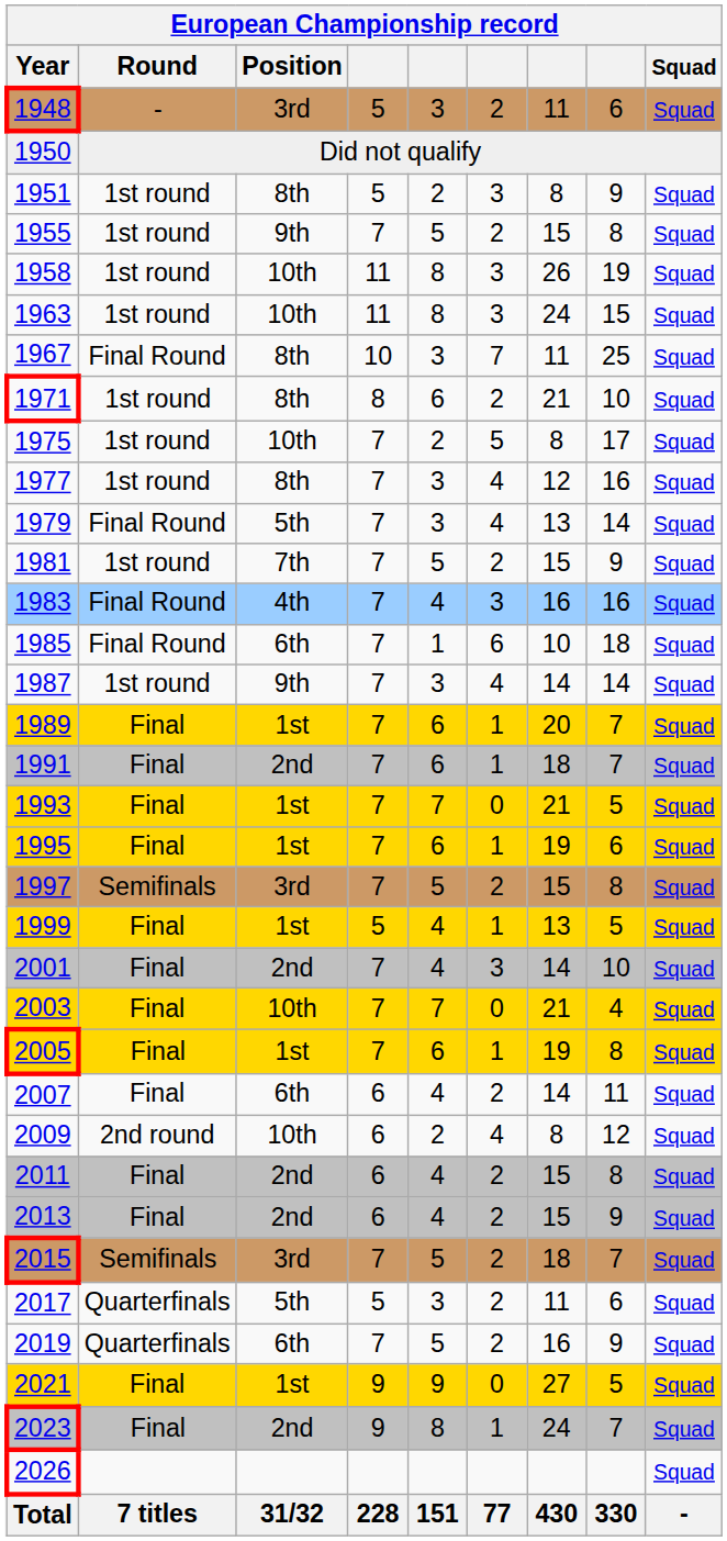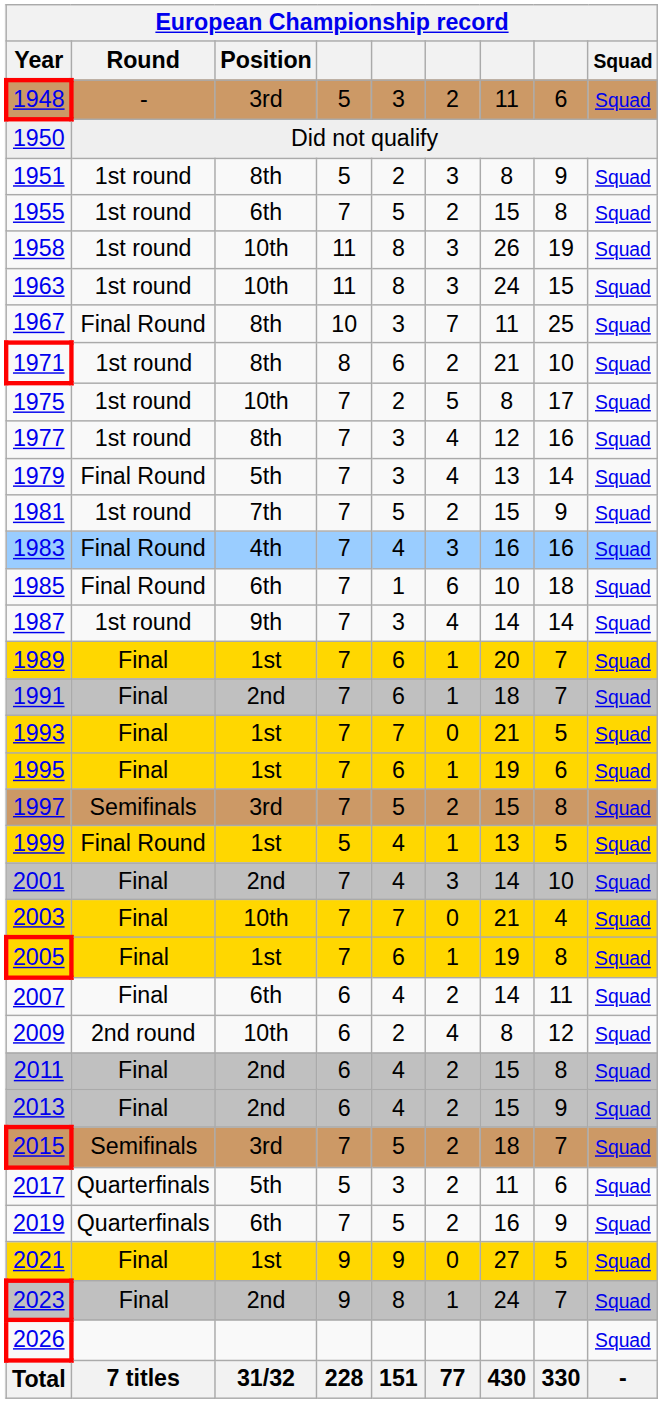1955 | Position: 9th -> 6th
1999 | Round: Final -> Final Round
